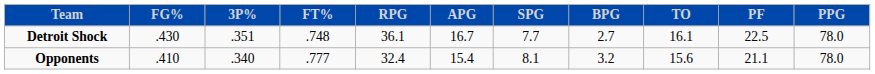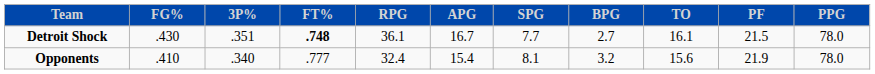Detroit Shock | FT%: normal -> bold
Detroit Shock | PF: 22.5 -> 21.5
Opponents | PF: 21.1 -> 21.9
